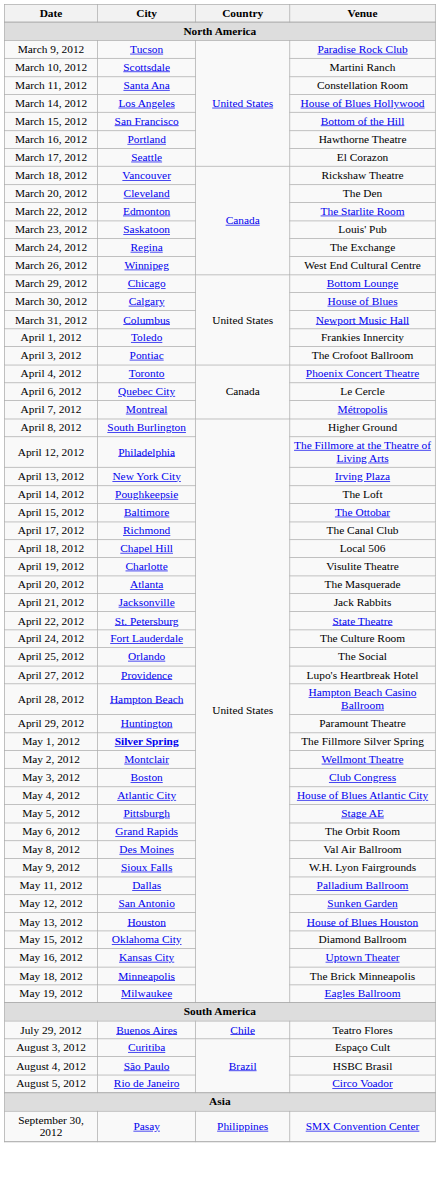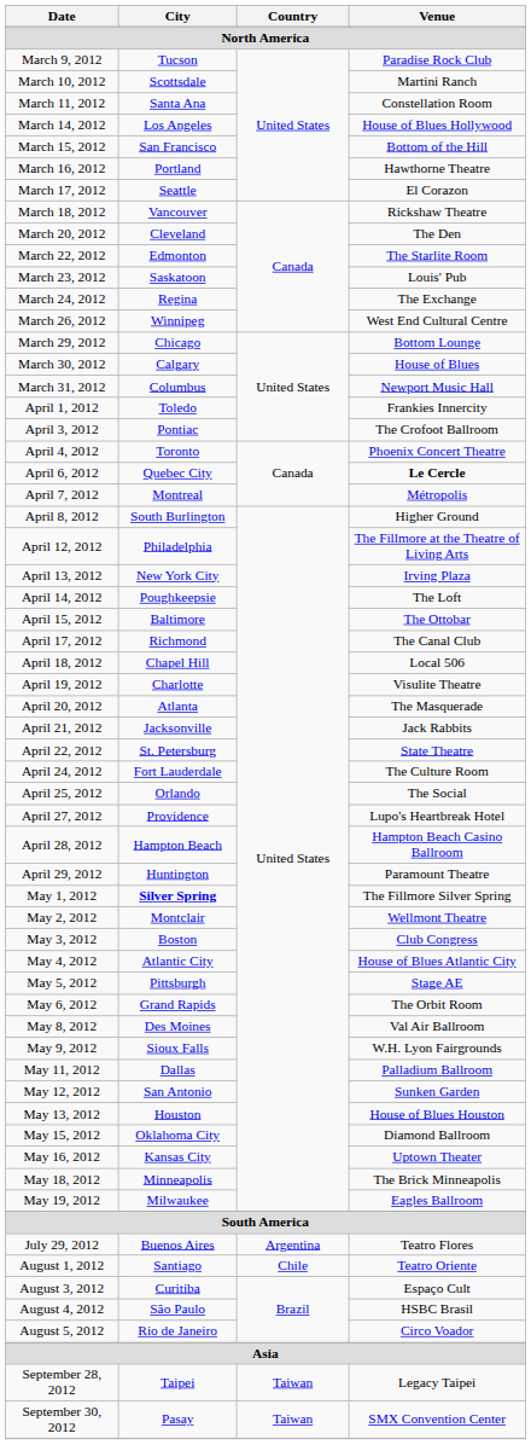April 6, 2012 | Venue: normal -> bold
July 29, 2012 | Country: Chile -> Argentina
+ row: August 1, 2012 | Santiago | Chile | Teatro Oriente
+ row: September 28, 2012 | Taipei | Taiwan | Legacy Taipei
September 30, 2012 | Country: Philippines -> Taiwan
